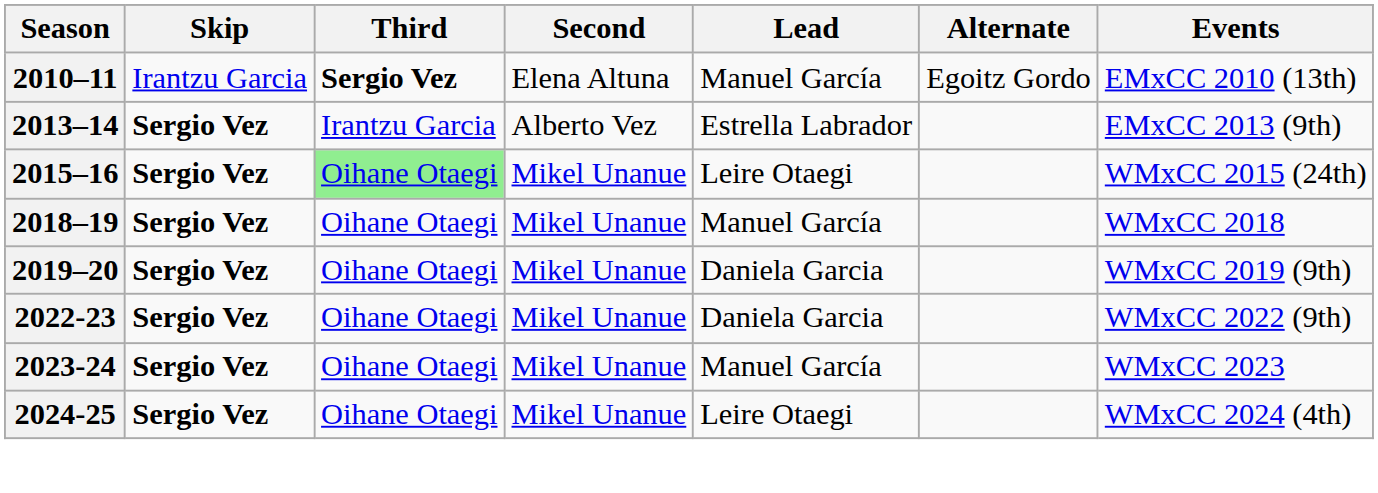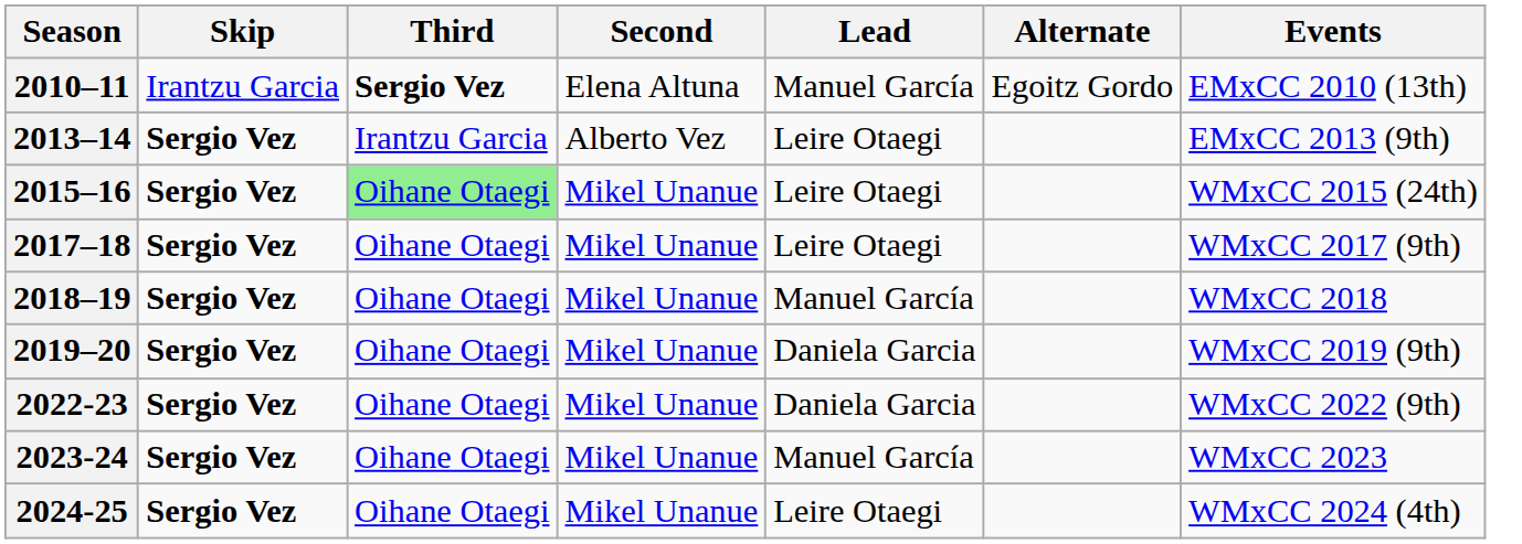2013–14 | Lead: Estrella Labrador -> Leire Otaegi
+ row: 2017–18 | Sergio Vez | Oihane Otaegi | Mikel Unanue | Leire Otaegi | WMxCC 2017 (9th)
